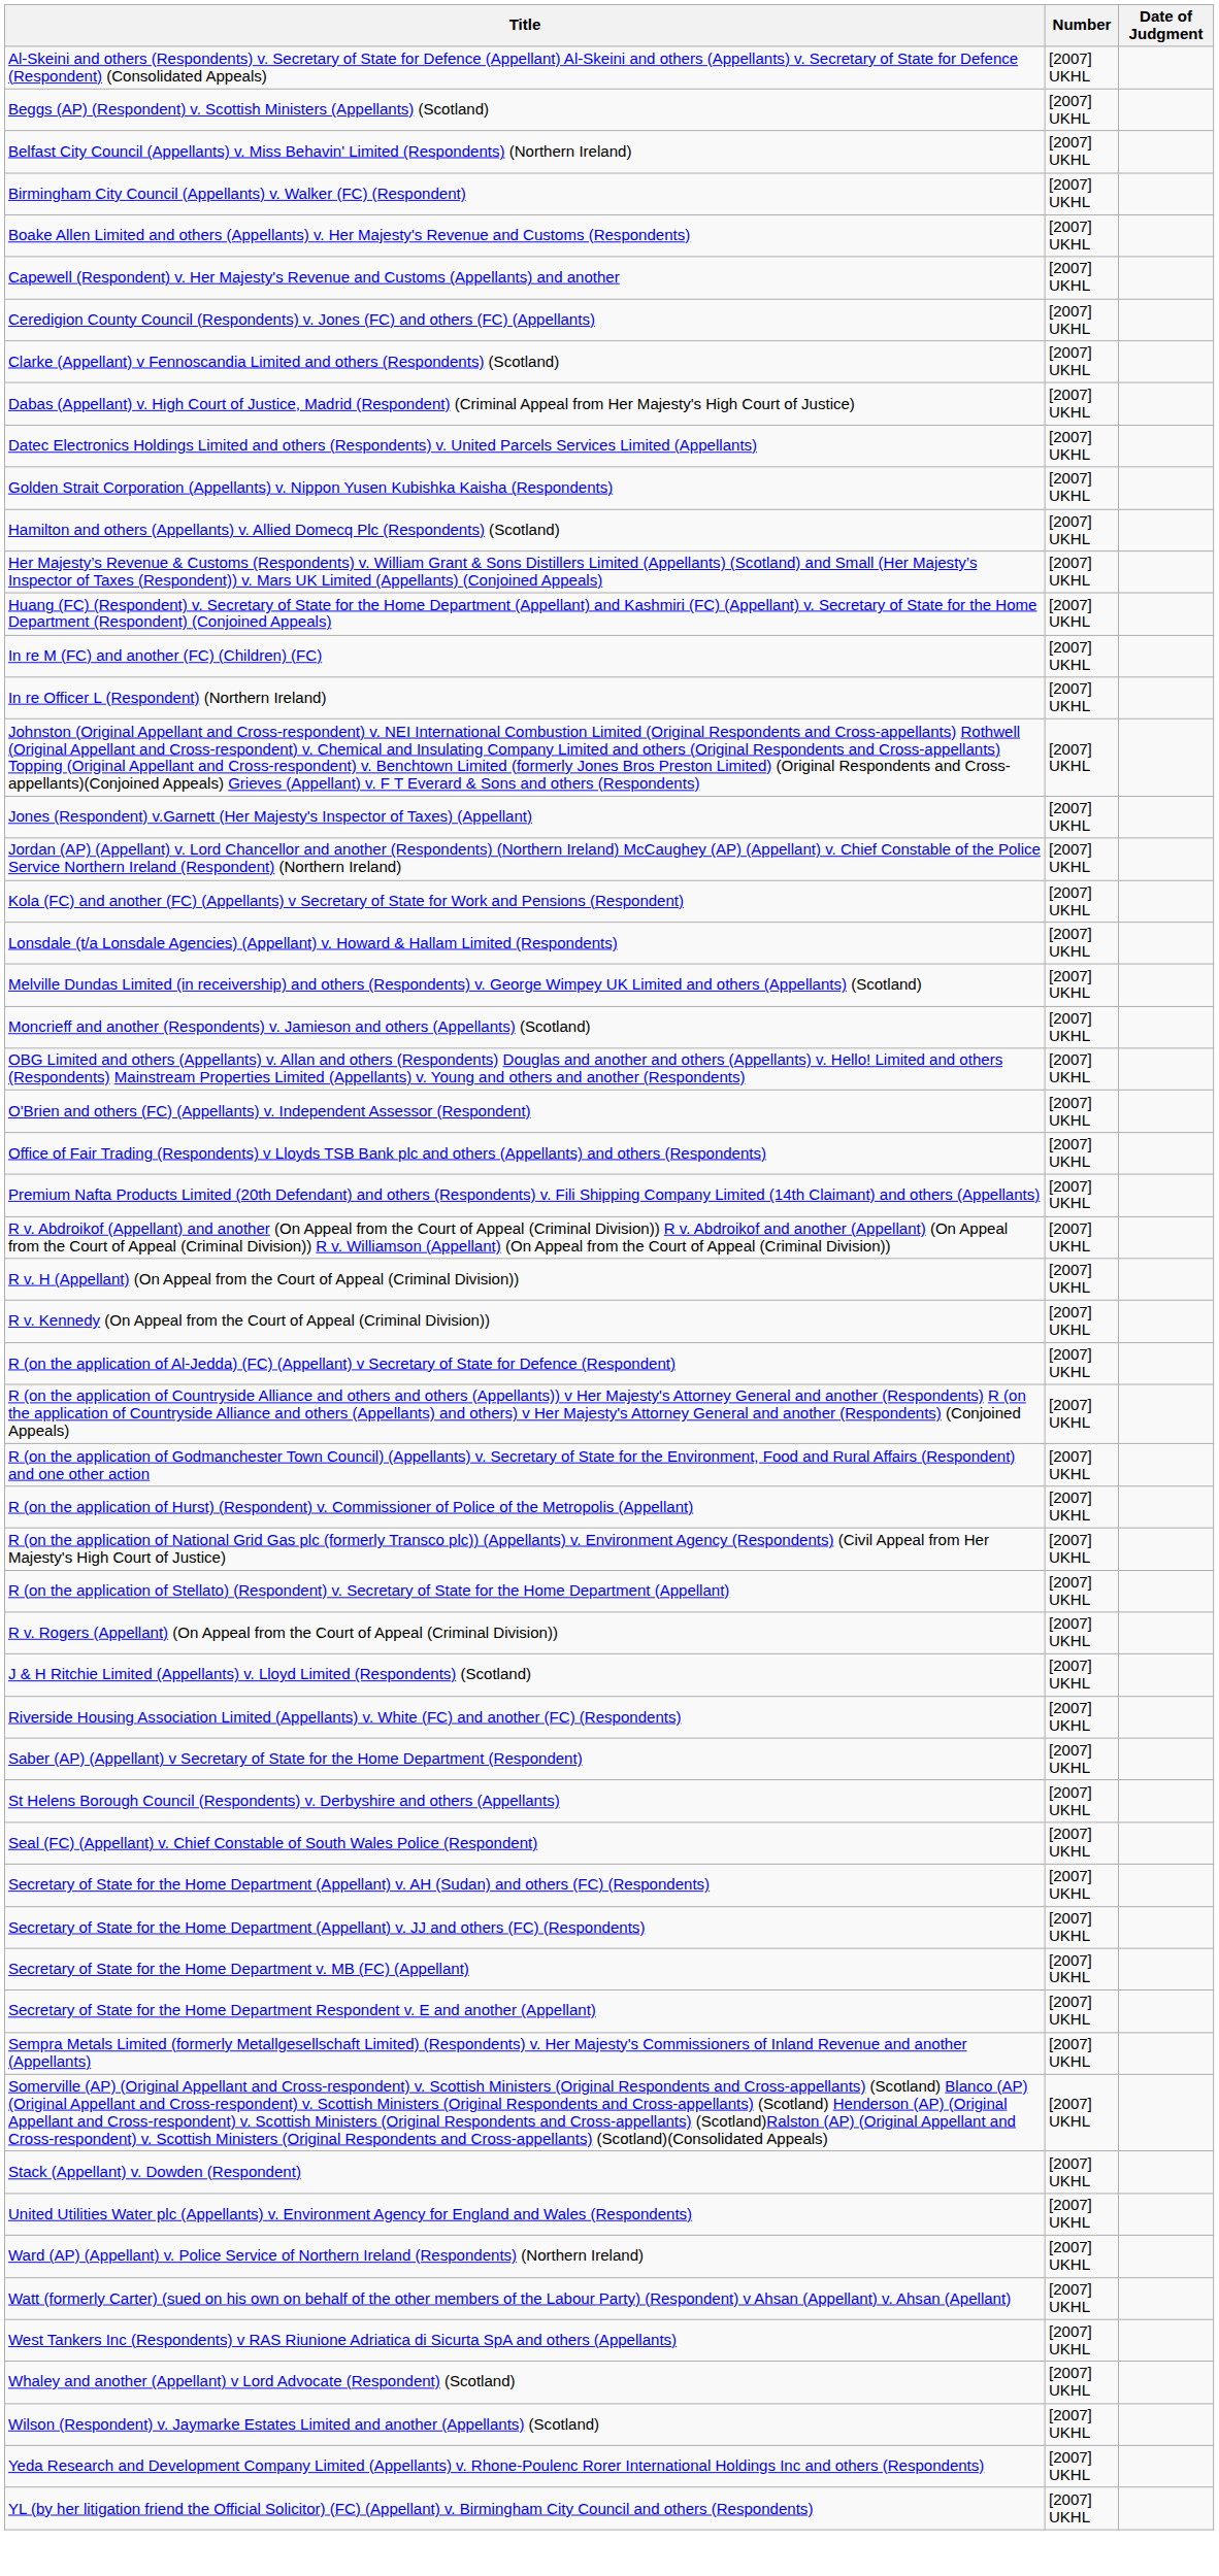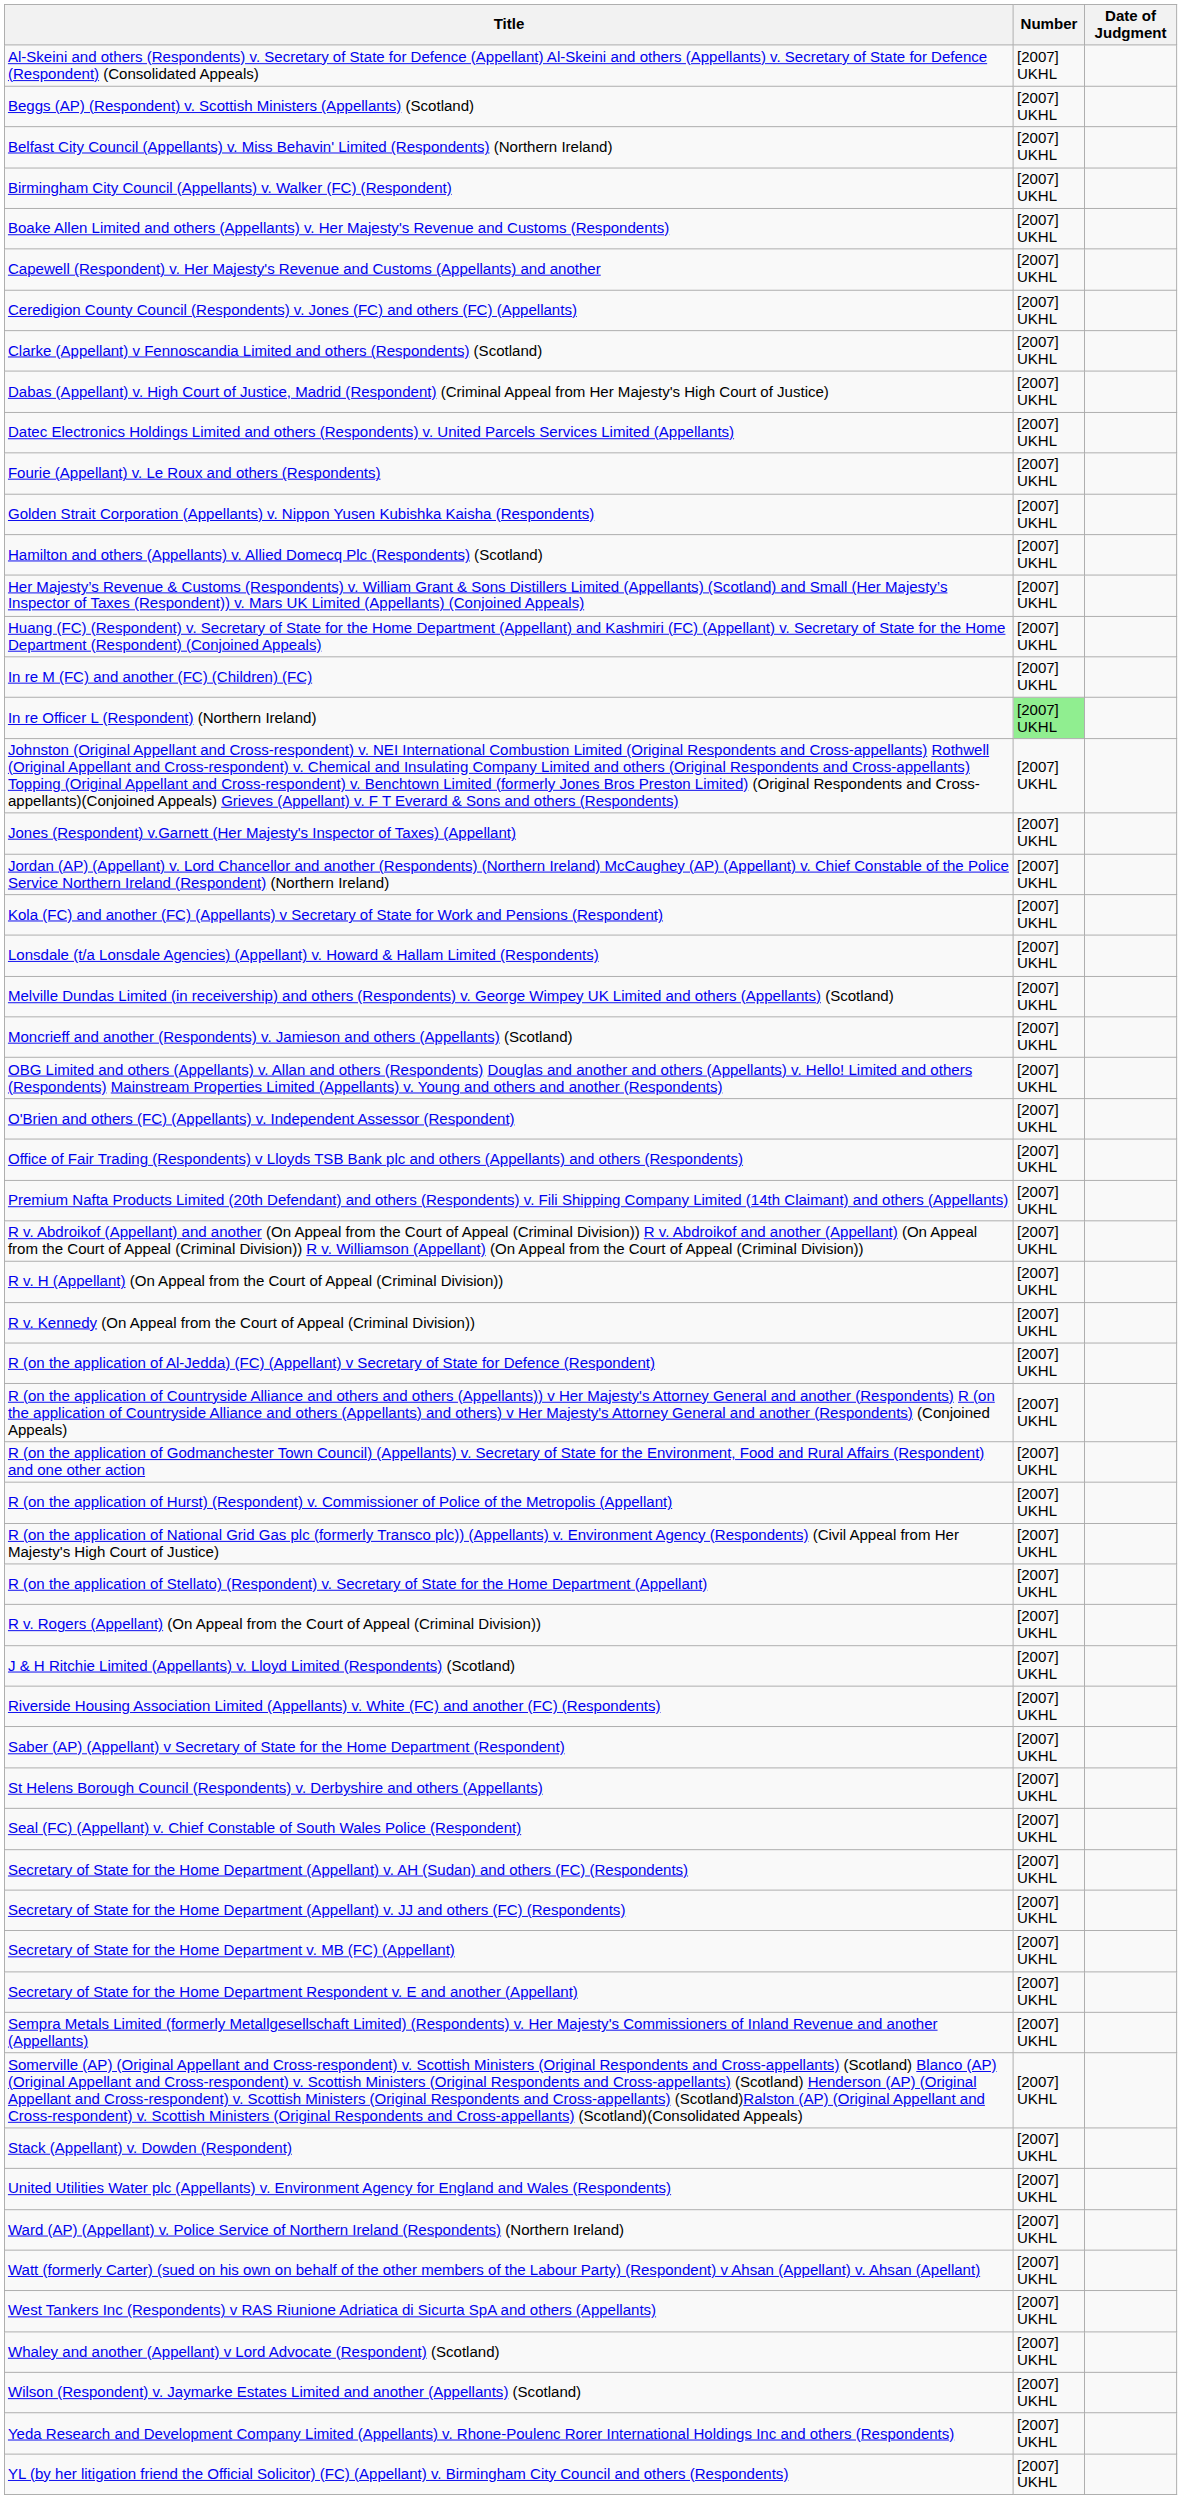+ row: Fourie (Appellant) v. Le Roux and others (Respondents) | [2007] UKHL
In re Officer L (Respondent) (Northern Ireland) | Number: no background -> lightgreen background
